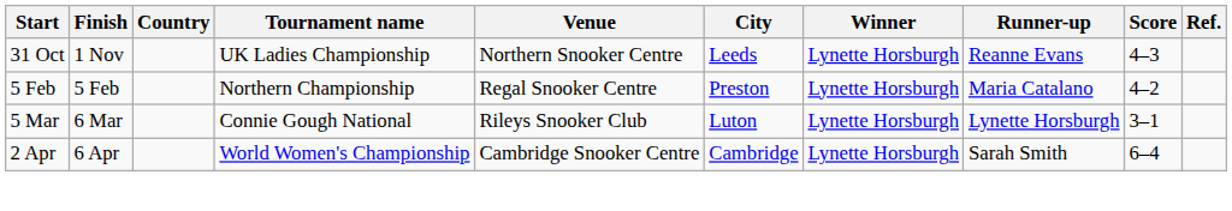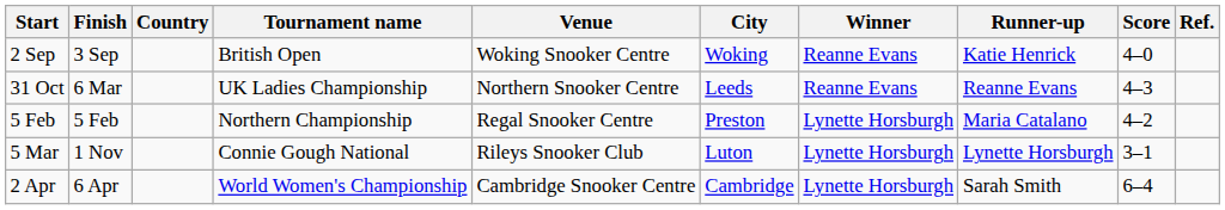+ row: 2 Sep | 3 Sep | British Open | Woking Snooker Centre | Woking | Reanne Evans | Katie Henrick | 4–0
31 Oct | Finish: 1 Nov -> 6 Mar
31 Oct | Winner: Lynette Horsburgh -> Reanne Evans
5 Mar | Finish: 6 Mar -> 1 Nov
